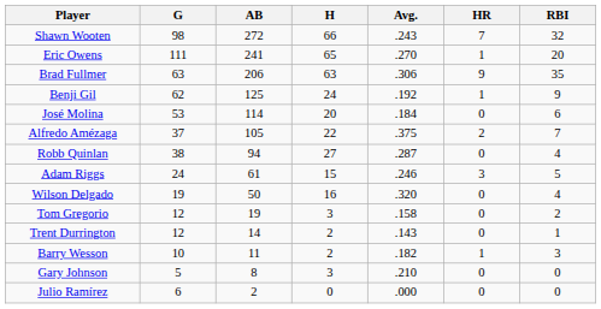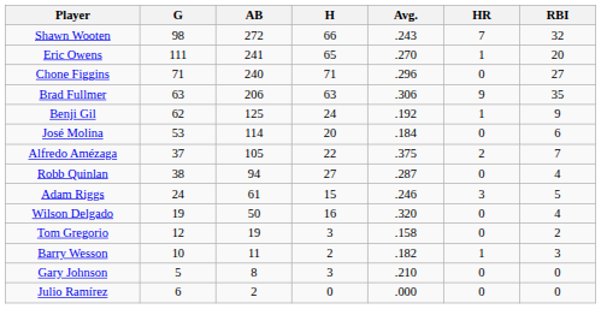+ row: Chone Figgins | 71 | 240 | 71 | .296 | 0 | 27
- row: Trent Durrington | 12 | 14 | 2 | .143 | 0 | 1
